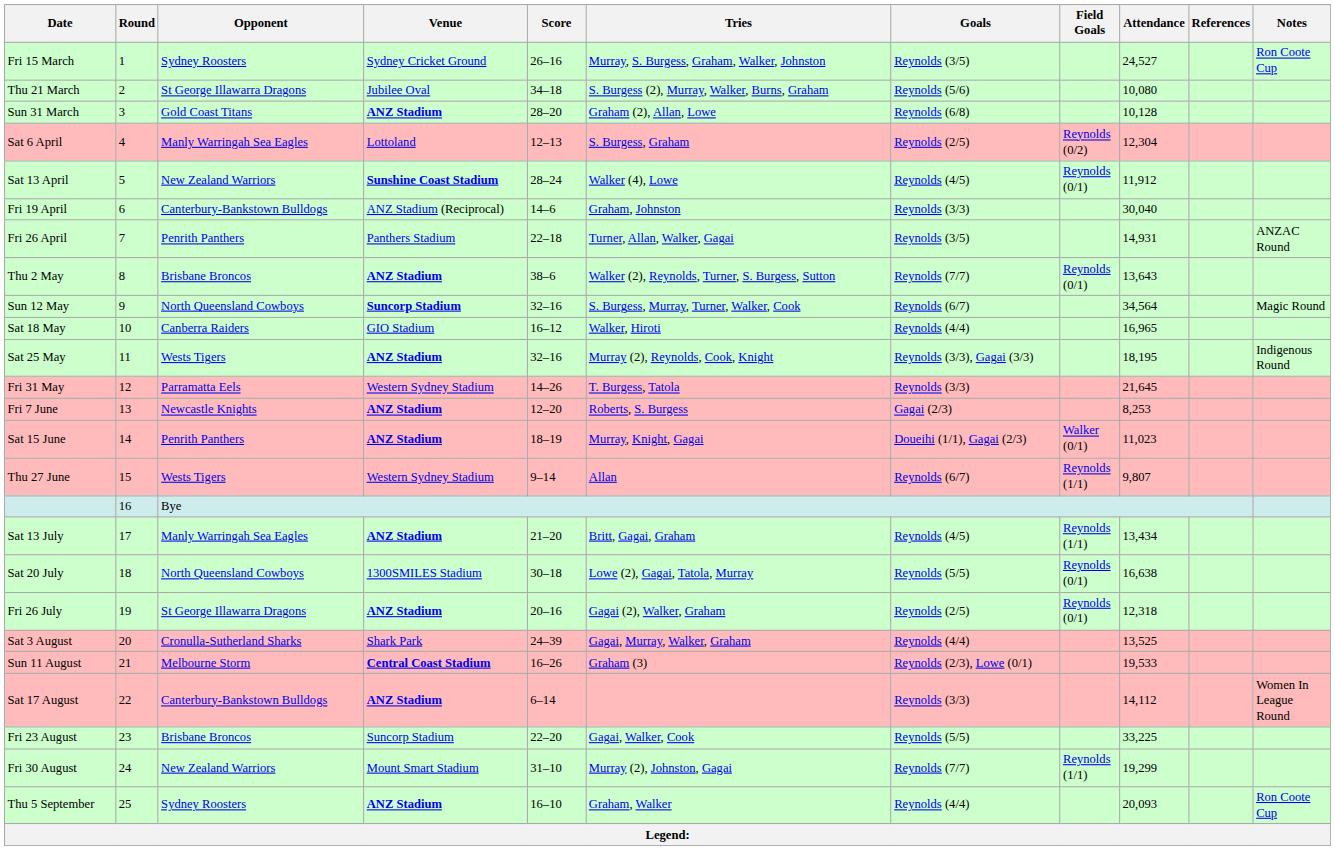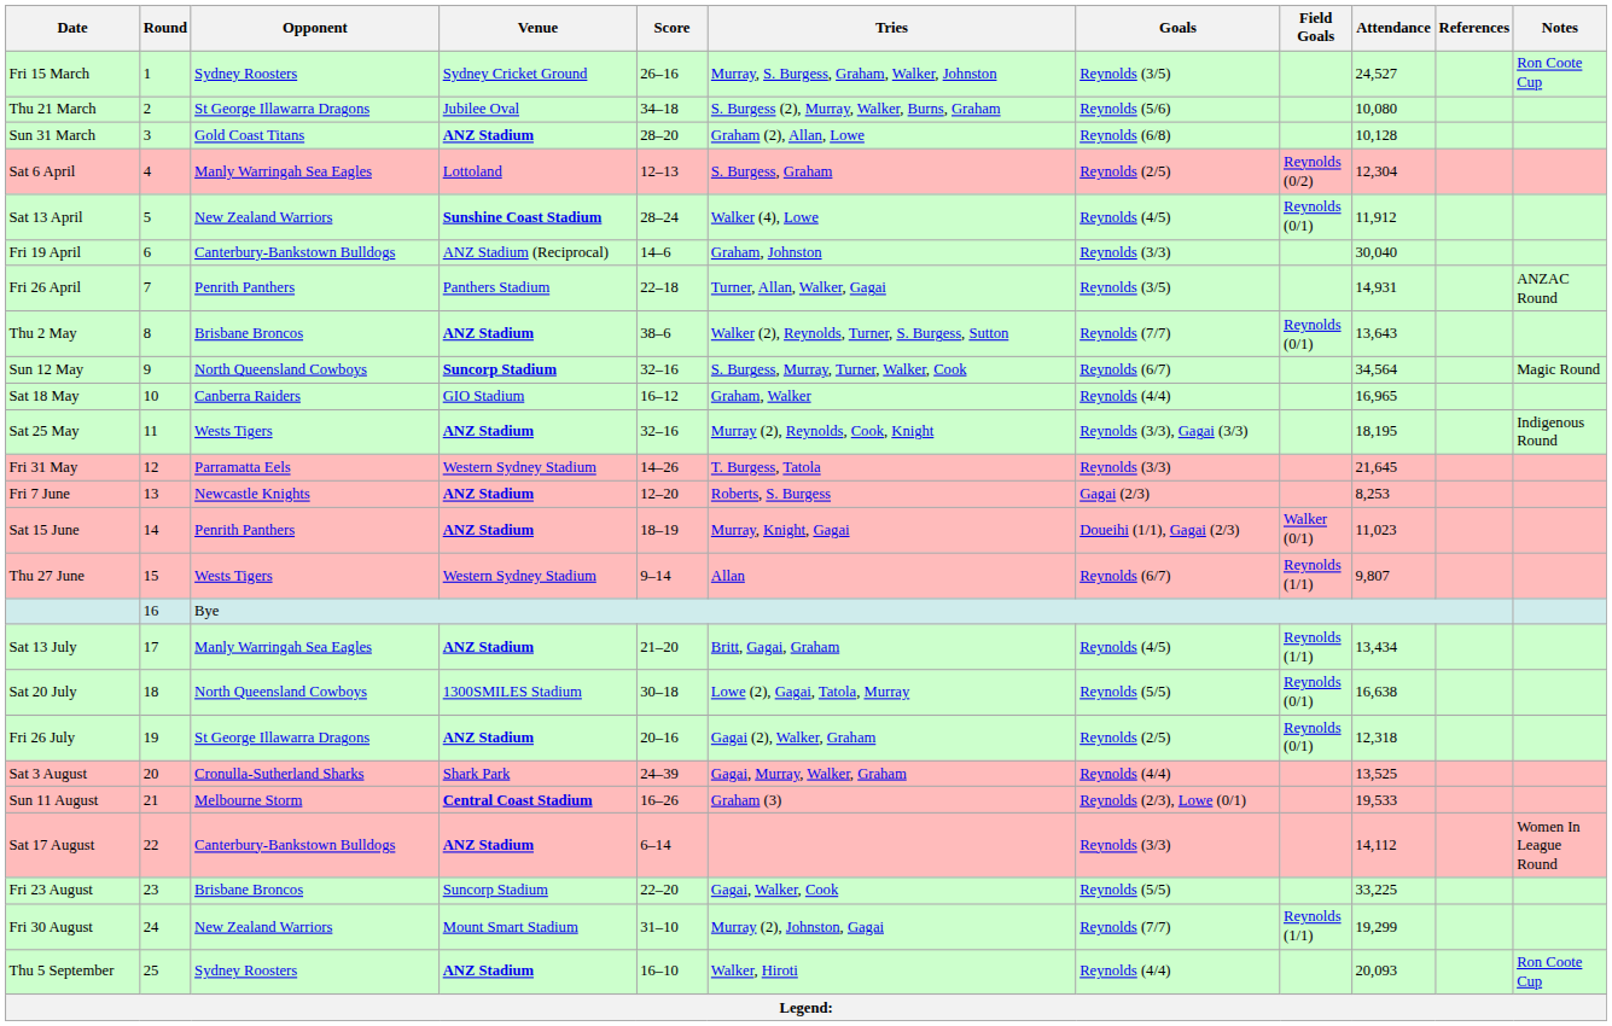Sat 18 May | Tries: Walker, Hiroti -> Graham, Walker
Thu 5 September | Tries: Graham, Walker -> Walker, Hiroti
